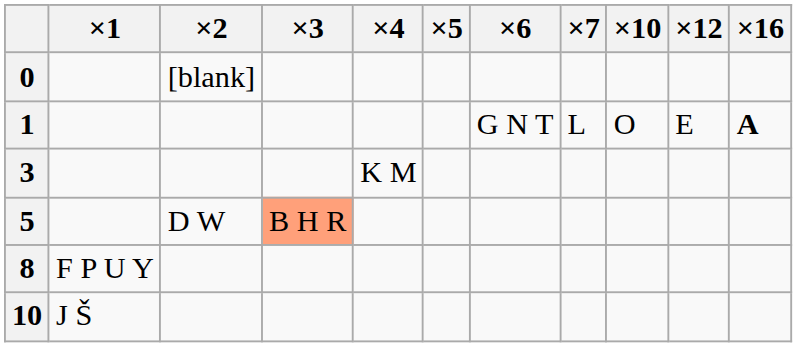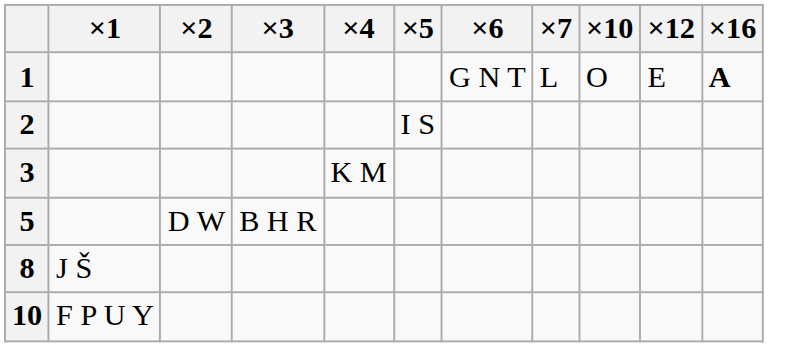- row: 0 | [blank]
+ row: 2 | I S
5 | ×3: lightsalmon background -> no background
8 | ×1: F P U Y -> J Š
10 | ×1: J Š -> F P U Y
